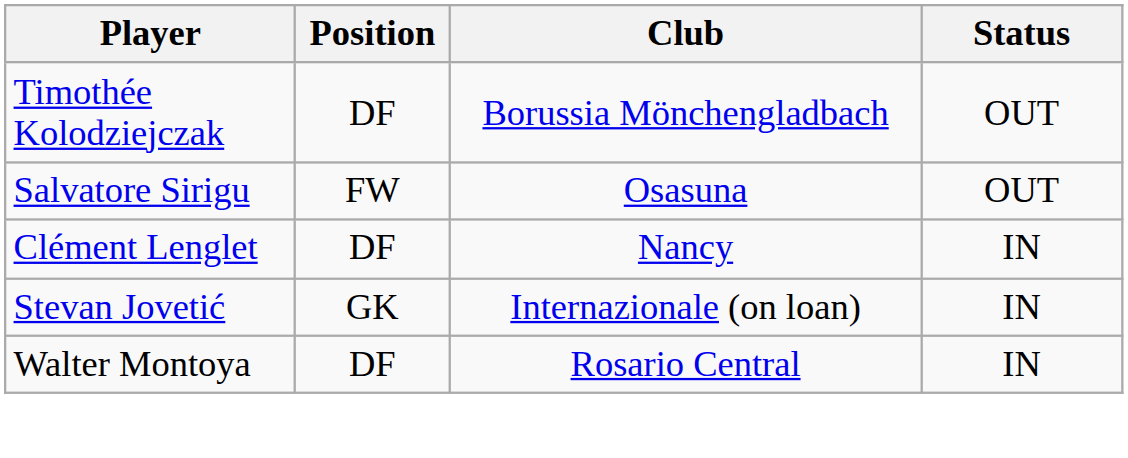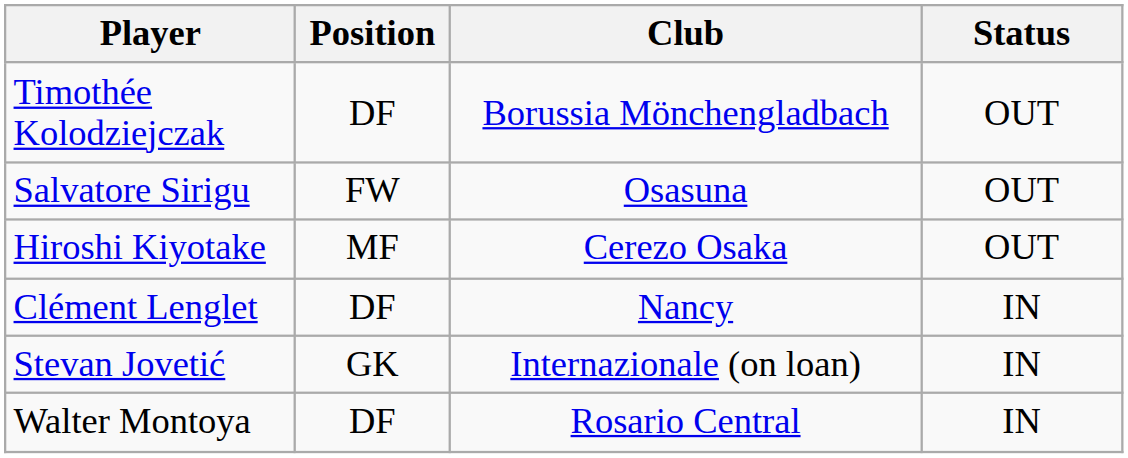+ row: Hiroshi Kiyotake | MF | Cerezo Osaka | OUT
